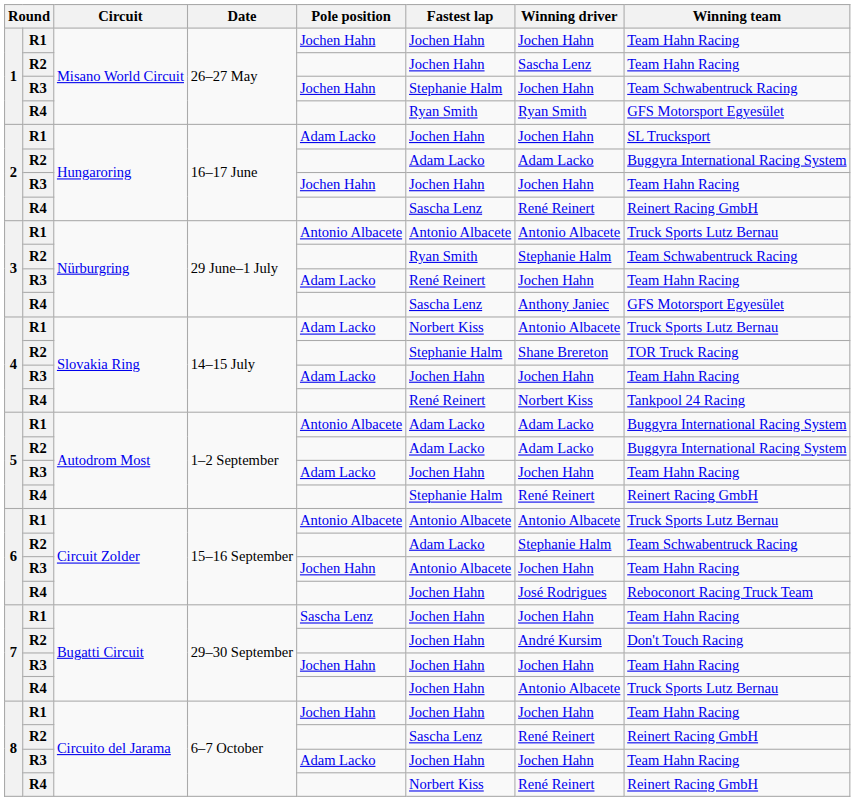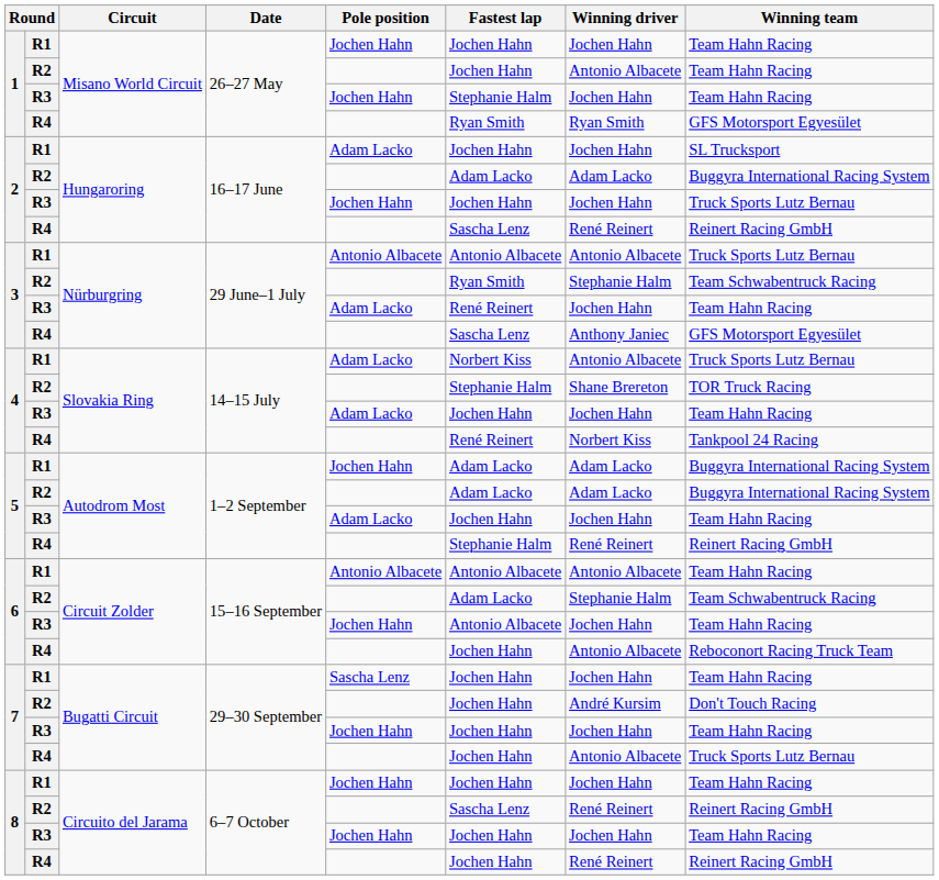1 / R2 | Winning driver: Sascha Lenz -> Antonio Albacete
1 / R3 | Winning team: Team Schwabentruck Racing -> Team Hahn Racing
2 / R3 | Winning team: Team Hahn Racing -> Truck Sports Lutz Bernau
5 / R1 | Pole position: Antonio Albacete -> Jochen Hahn
6 / R1 | Winning team: Truck Sports Lutz Bernau -> Team Hahn Racing
6 / R4 | Winning driver: José Rodrigues -> Antonio Albacete
8 / R3 | Pole position: Adam Lacko -> Jochen Hahn
8 / R4 | Fastest lap: Norbert Kiss -> Jochen Hahn
